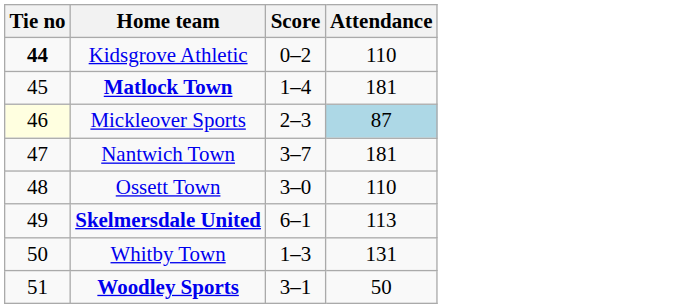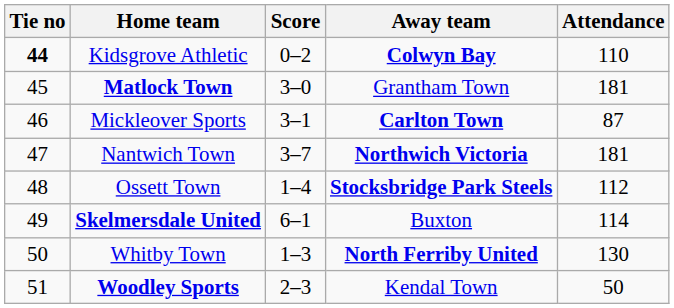+ column: Away team | Colwyn Bay | Grantham Town | Carlton Town | Northwich Victoria | Stocksbridge Park Steels | Buxton | North Ferriby United | Kendal Town
Matlock Town | Score: 1–4 -> 3–0
Mickleover Sports | Tie no: lightyellow background -> no background
Mickleover Sports | Score: 2–3 -> 3–1
Mickleover Sports | Attendance: lightblue background -> no background
Ossett Town | Score: 3–0 -> 1–4
Ossett Town | Attendance: 110 -> 112
Skelmersdale United | Attendance: 113 -> 114
Whitby Town | Attendance: 131 -> 130
Woodley Sports | Score: 3–1 -> 2–3
